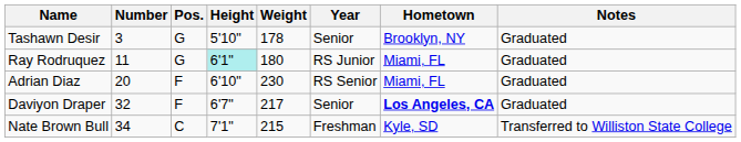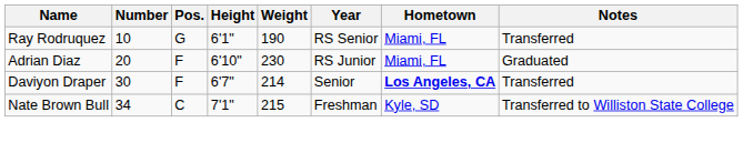- row: Tashawn Desir | 3 | G | 5'10" | 178 | Senior | Brooklyn, NY | Graduated
Ray Rodruquez | Number: 11 -> 10
Ray Rodruquez | Height: paleturquoise background -> no background
Ray Rodruquez | Weight: 180 -> 190
Ray Rodruquez | Year: RS Junior -> RS Senior
Ray Rodruquez | Notes: Graduated -> Transferred
Adrian Diaz | Year: RS Senior -> RS Junior
Daviyon Draper | Number: 32 -> 30
Daviyon Draper | Weight: 217 -> 214
Daviyon Draper | Notes: Graduated -> Transferred
